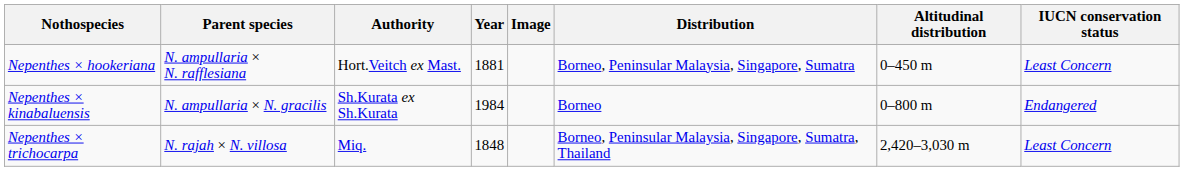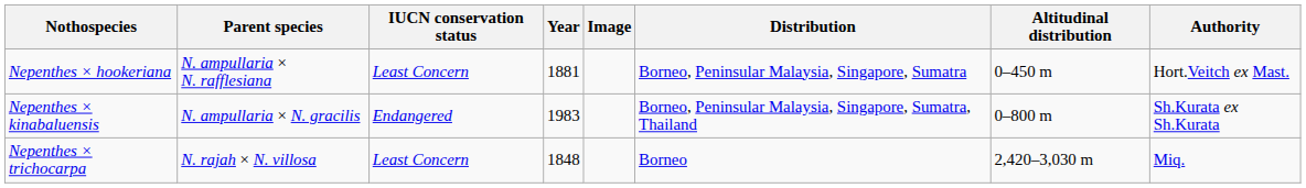columns swapped: Authority <-> IUCN conservation status
Nepenthes × kinabaluensis | Year: 1984 -> 1983
Nepenthes × kinabaluensis | Distribution: Borneo -> Borneo, Peninsular Malaysia, Singapore, Sumatra, Thailand
Nepenthes × trichocarpa | Distribution: Borneo, Peninsular Malaysia, Singapore, Sumatra, Thailand -> Borneo
